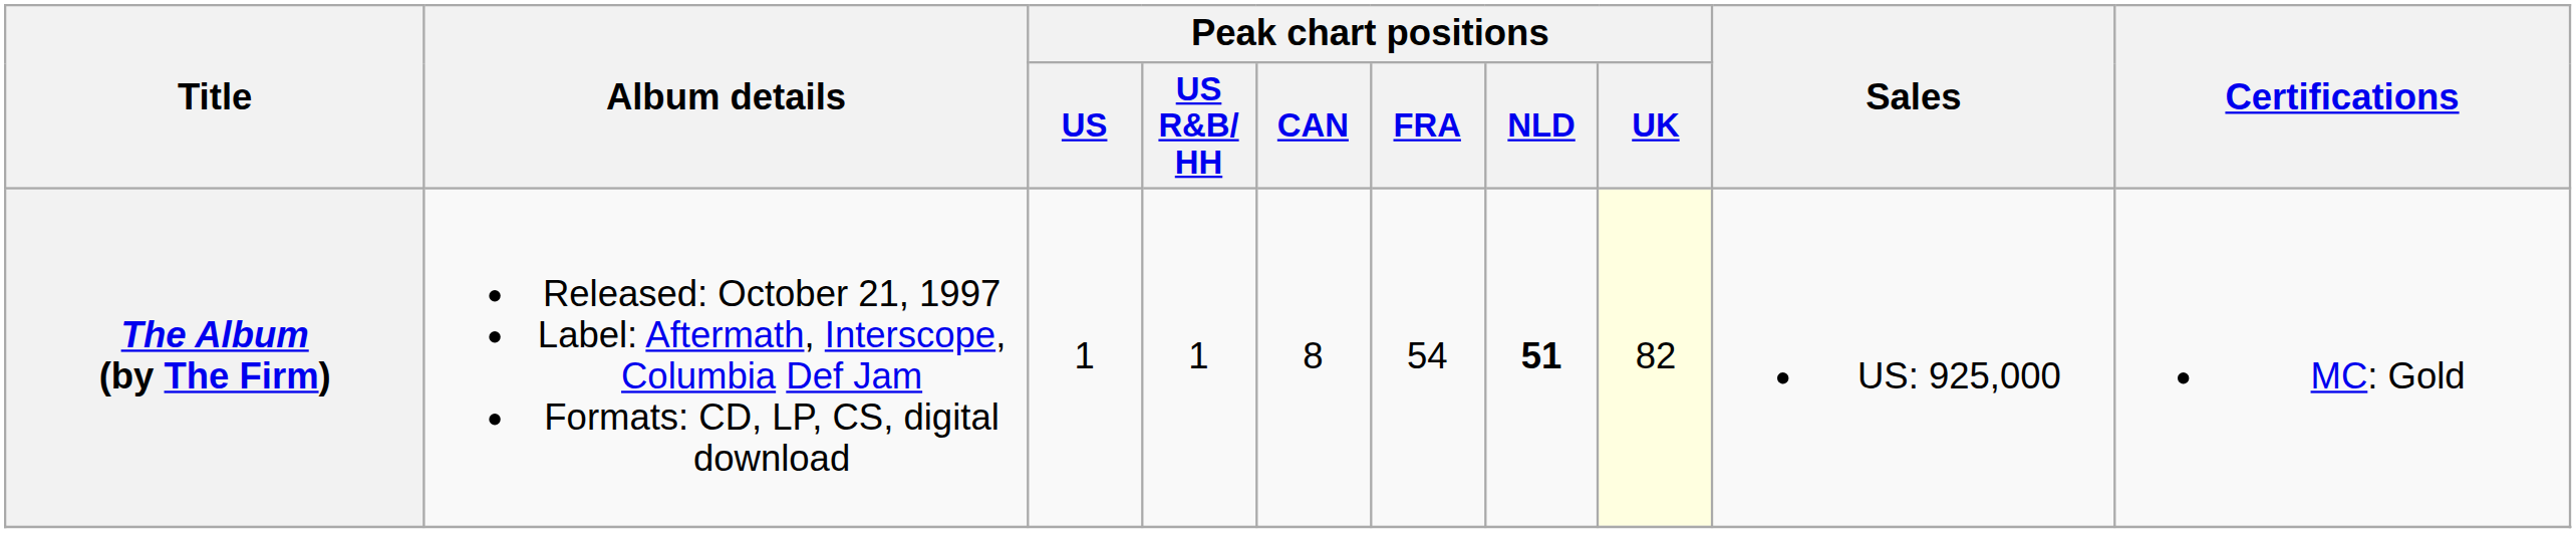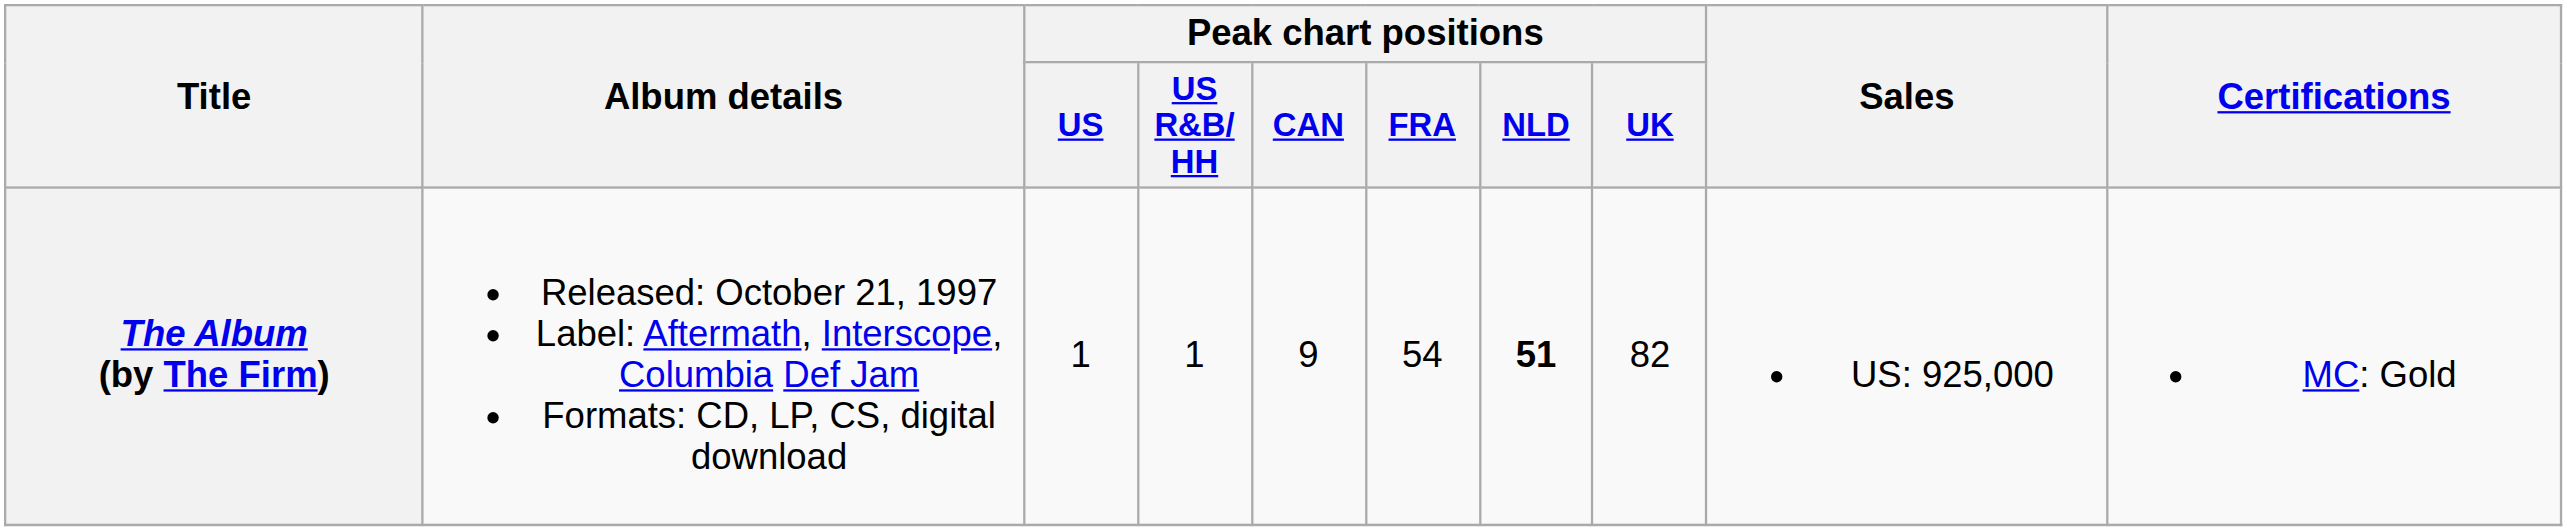The Album (by The Firm) | Peak chart positions / CAN: 8 -> 9
The Album (by The Firm) | Peak chart positions / UK: lightyellow background -> no background
